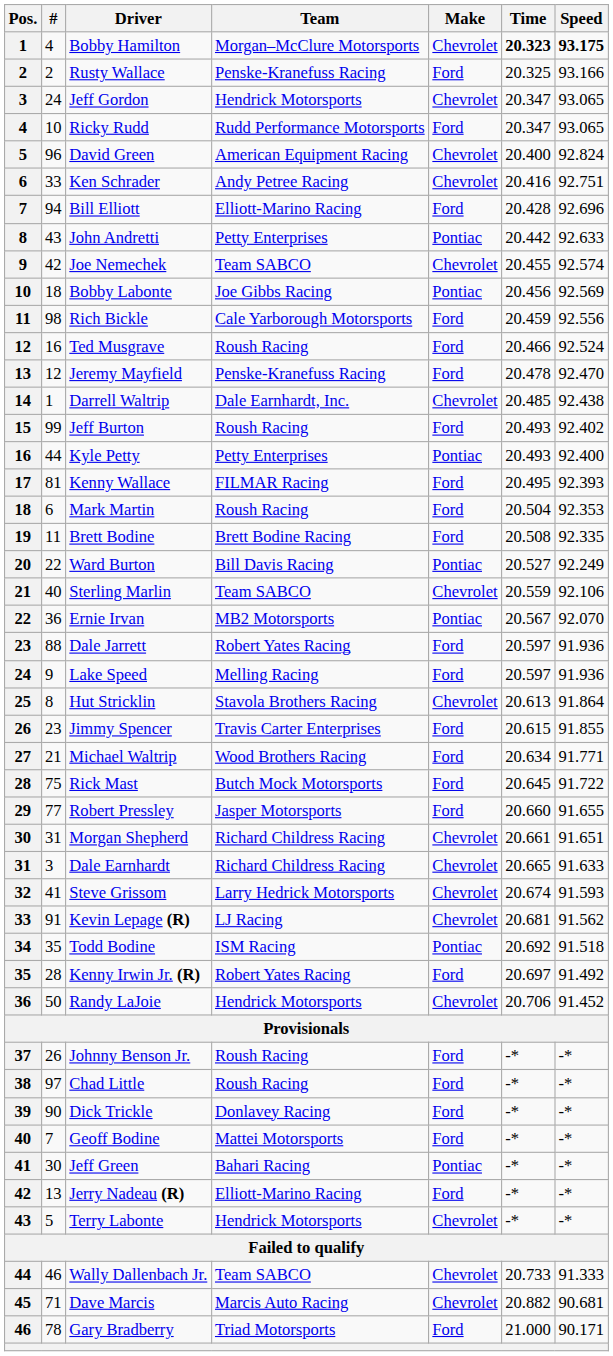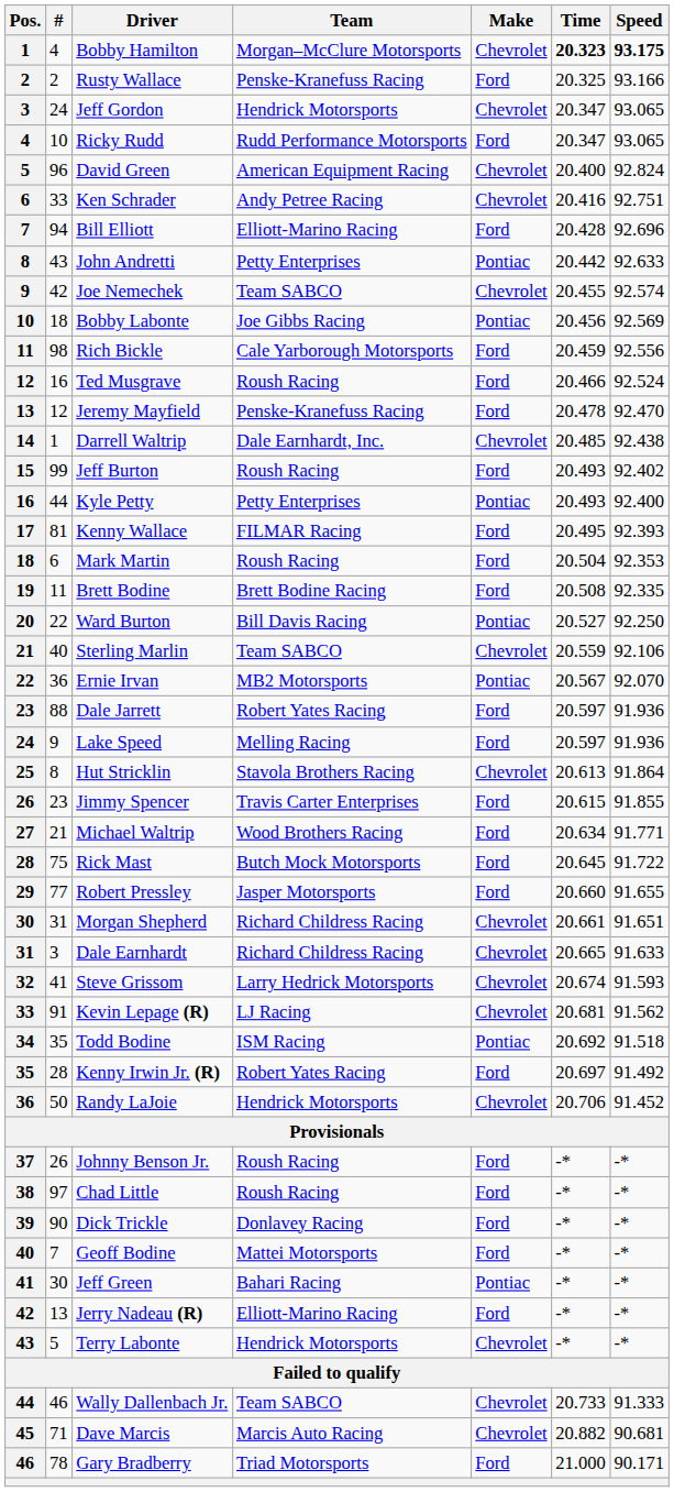Ward Burton | Speed: 92.249 -> 92.250
